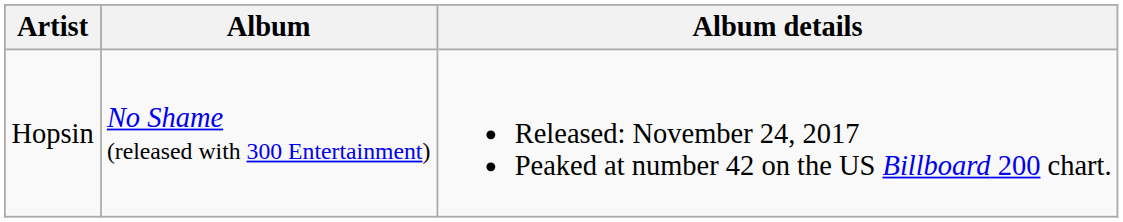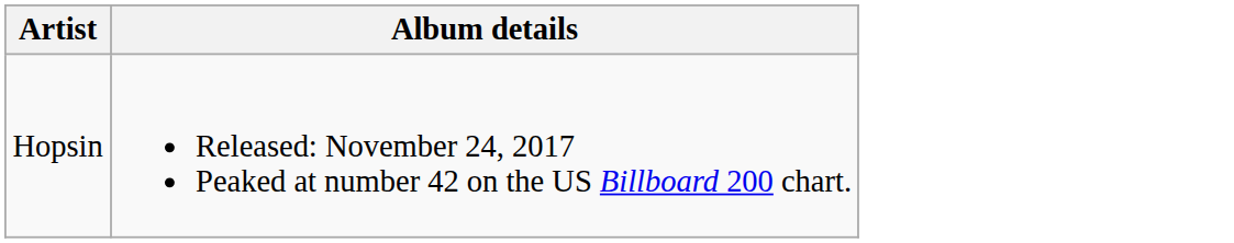- column: Album | No Shame (released with 300 Entertainment)
